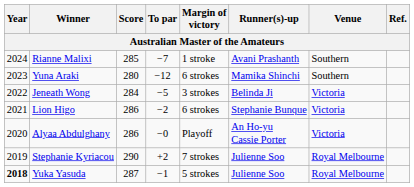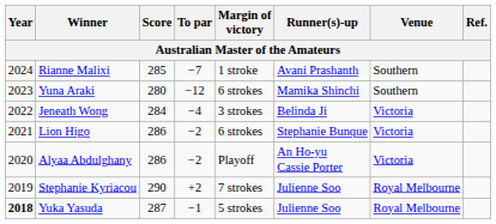Jeneath Wong | To par: −5 -> −4
Alyaa Abdulghany | To par: −0 -> −2
